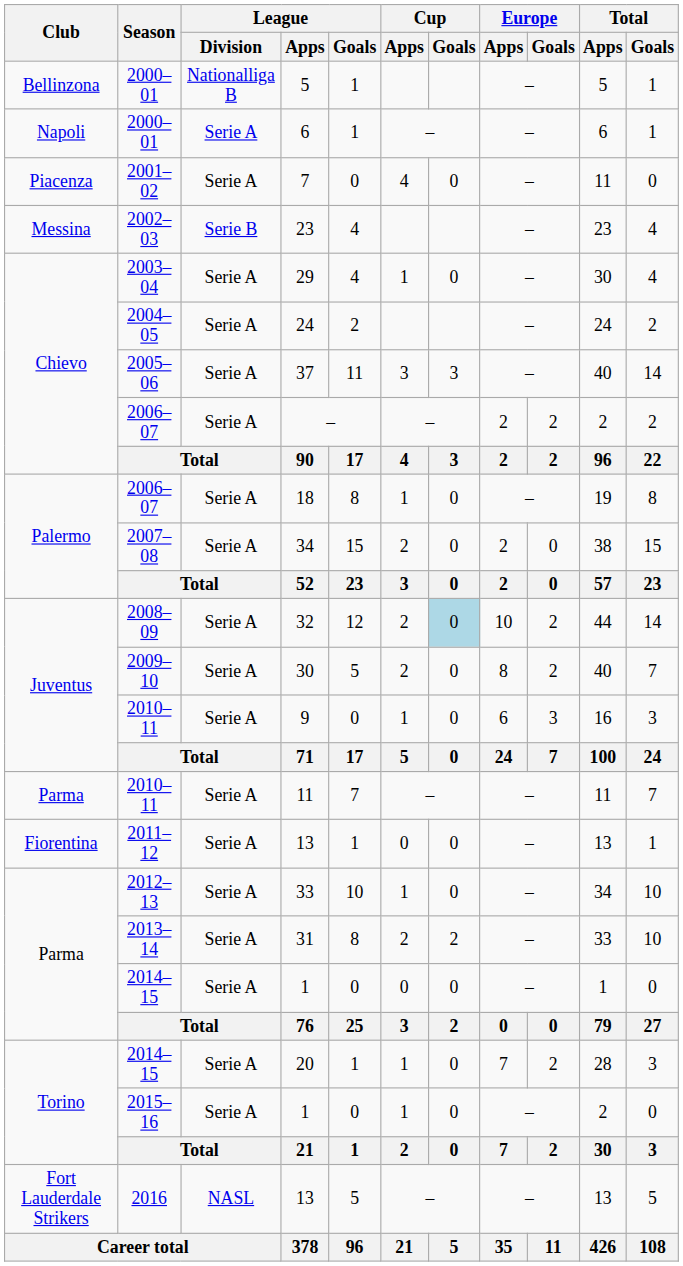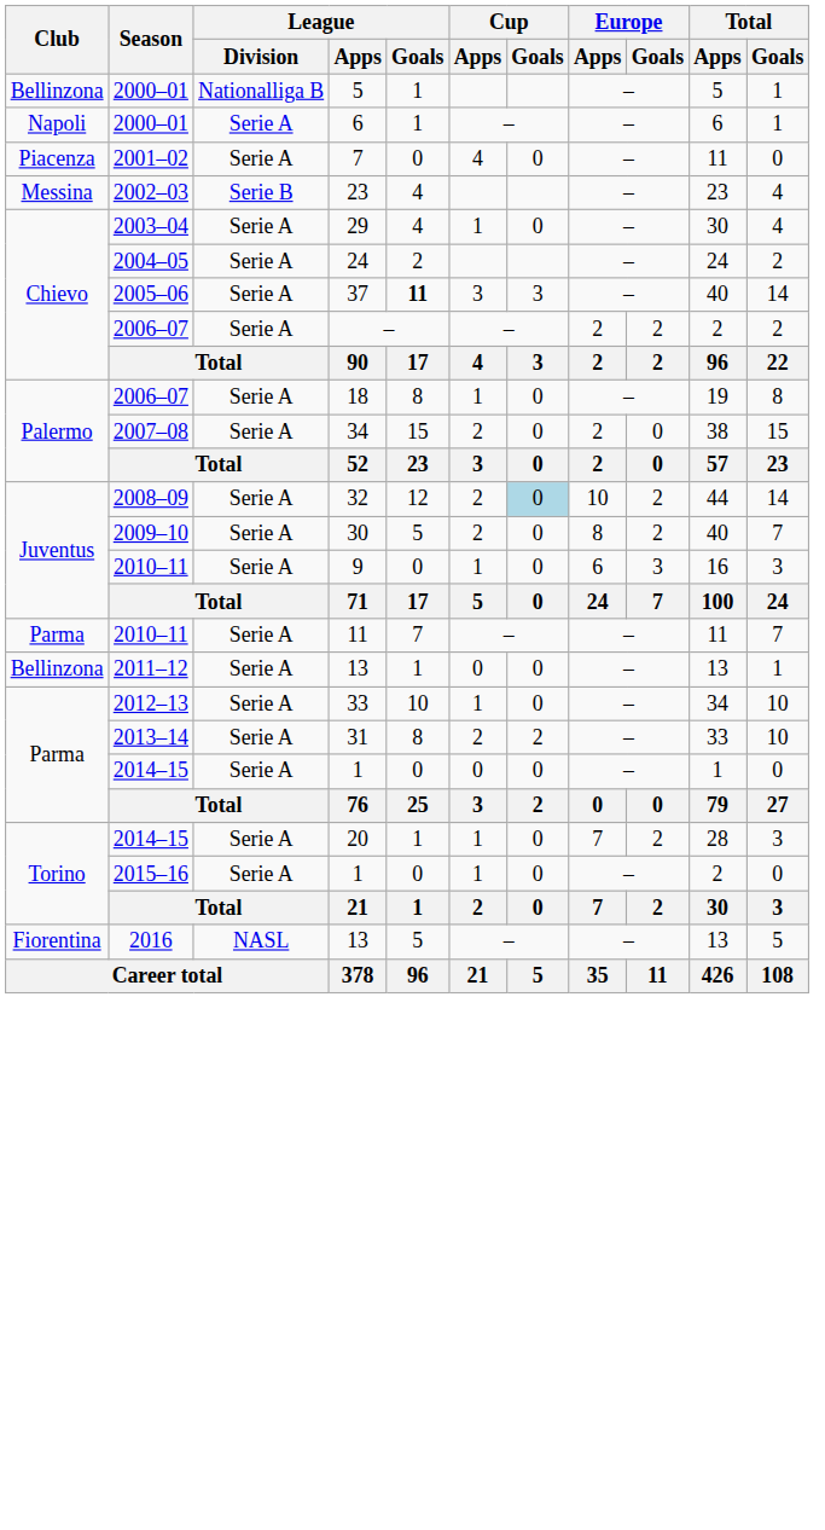37 | League / Goals: normal -> bold
2011–12 / 13 | Club: Fiorentina -> Bellinzona
2016 / 13 | Club: Fort Lauderdale Strikers -> Fiorentina
